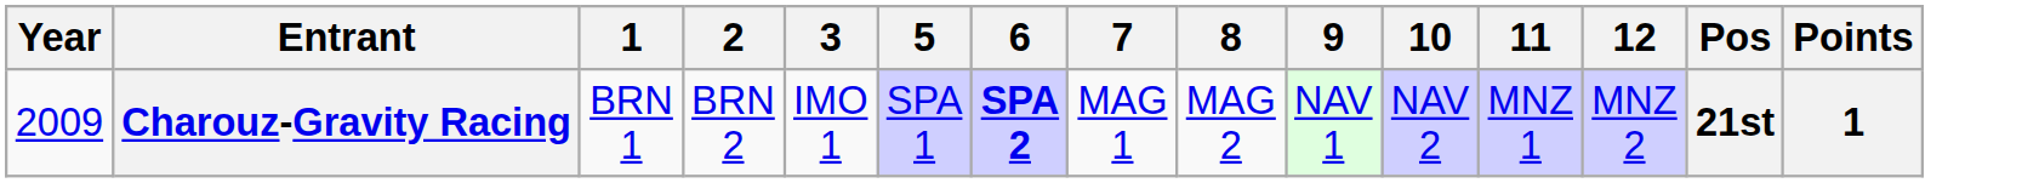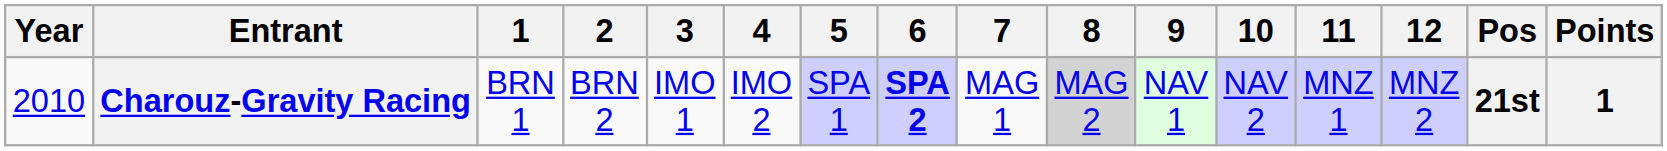+ column: 4 | IMO 2
Charouz-Gravity Racing | Year: 2009 -> 2010
Charouz-Gravity Racing | 8: no background -> lightgrey background
